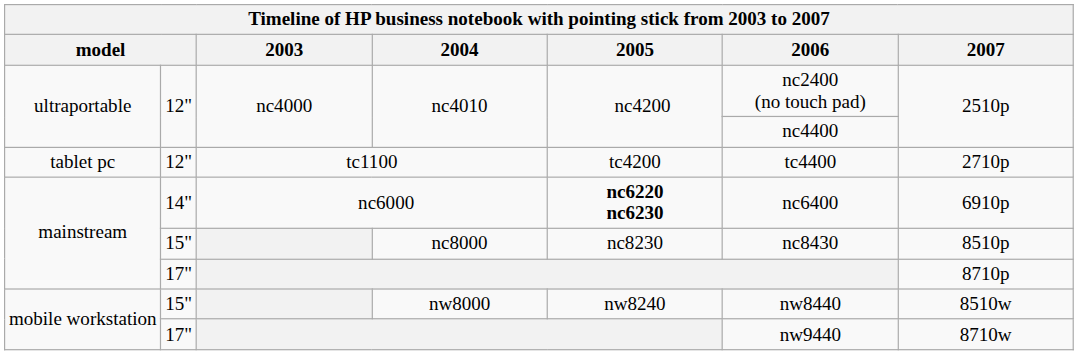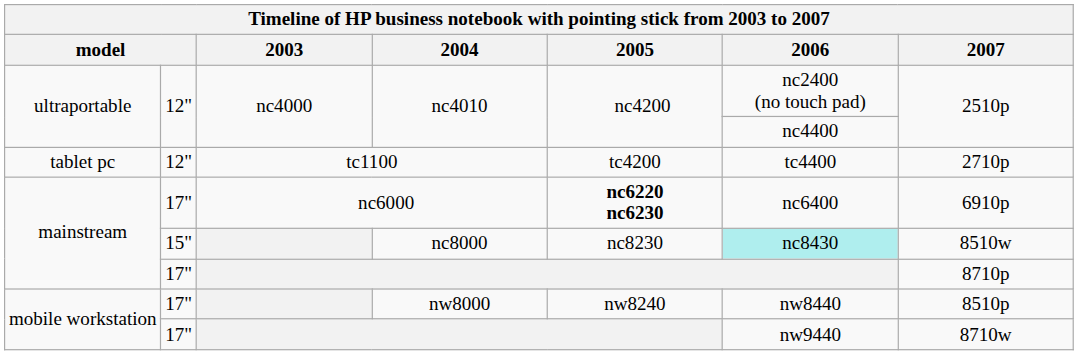nc6000 | column 2: 14" -> 17"
nc8000 | 2006: no background -> paleturquoise background
nc8000 | 2007: 8510p -> 8510w
nw8000 | column 2: 15" -> 17"
nw8000 | 2007: 8510w -> 8510p
